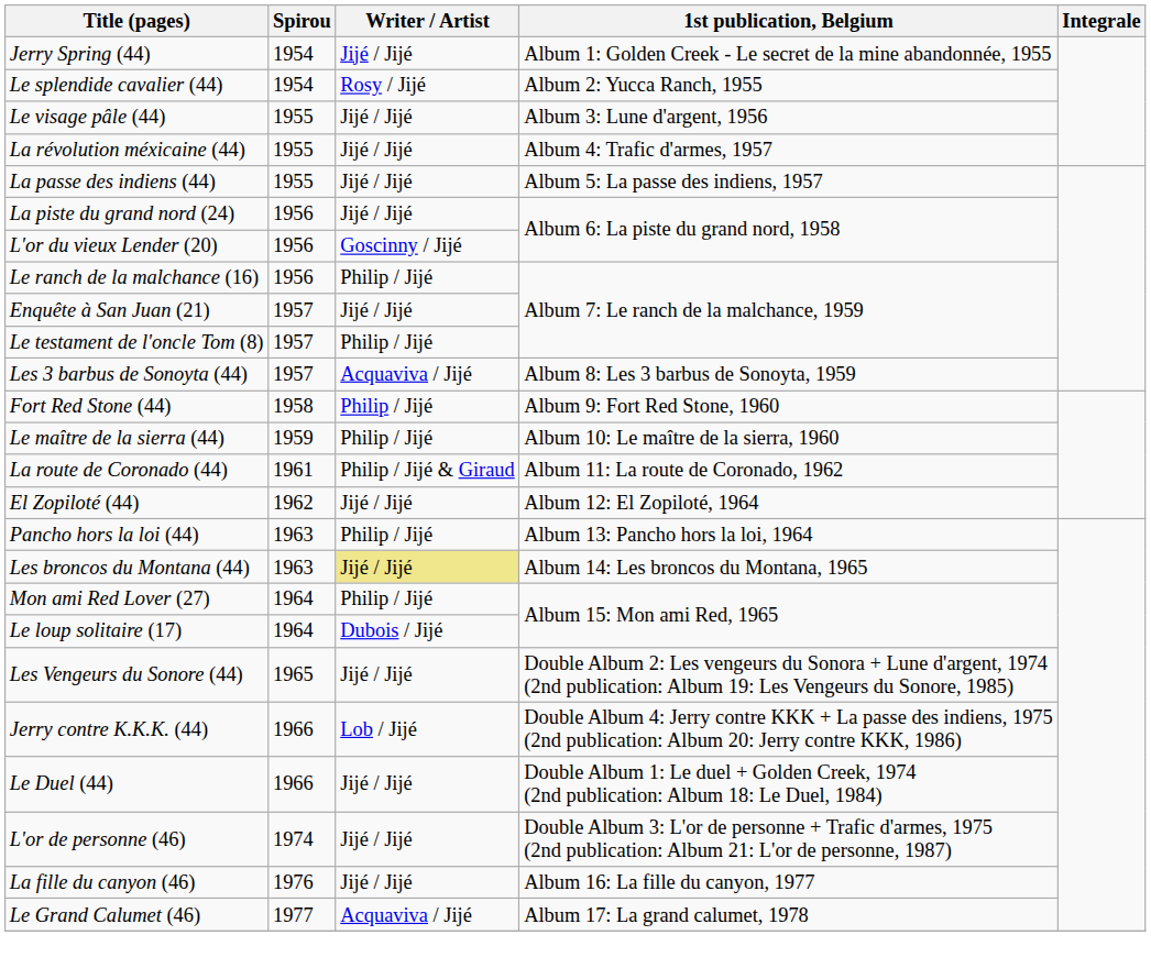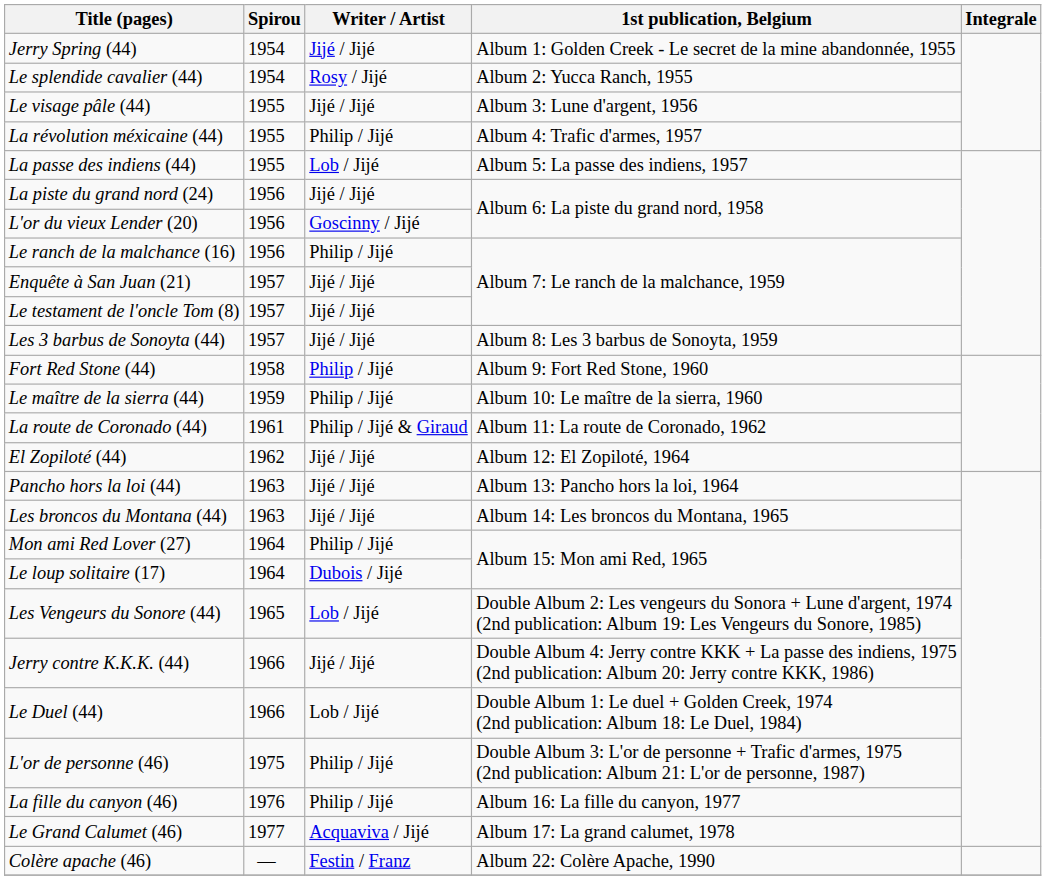La révolution méxicaine (44) | Writer / Artist: Jijé / Jijé -> Philip / Jijé
La passe des indiens (44) | Writer / Artist: Jijé / Jijé -> Lob / Jijé
Le testament de l'oncle Tom (8) | Writer / Artist: Philip / Jijé -> Jijé / Jijé
Les 3 barbus de Sonoyta (44) | Writer / Artist: Acquaviva / Jijé -> Jijé / Jijé
Pancho hors la loi (44) | Writer / Artist: Philip / Jijé -> Jijé / Jijé
Les broncos du Montana (44) | Writer / Artist: khaki background -> no background
Les Vengeurs du Sonore (44) | Writer / Artist: Jijé / Jijé -> Lob / Jijé
Jerry contre K.K.K. (44) | Writer / Artist: Lob / Jijé -> Jijé / Jijé
Le Duel (44) | Writer / Artist: Jijé / Jijé -> Lob / Jijé
L'or de personne (46) | Spirou: 1974 -> 1975
L'or de personne (46) | Writer / Artist: Jijé / Jijé -> Philip / Jijé
La fille du canyon (46) | Writer / Artist: Jijé / Jijé -> Philip / Jijé
+ row: Colère apache (46) | — | Festin / Franz | Album 22: Colère Apache, 1990
